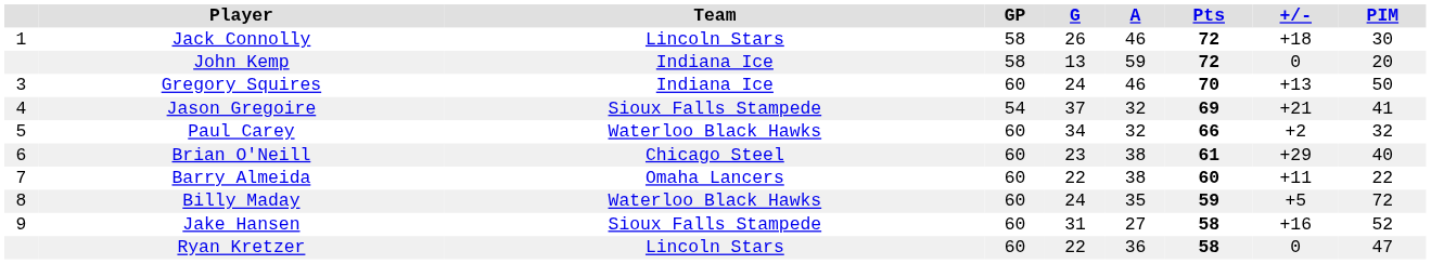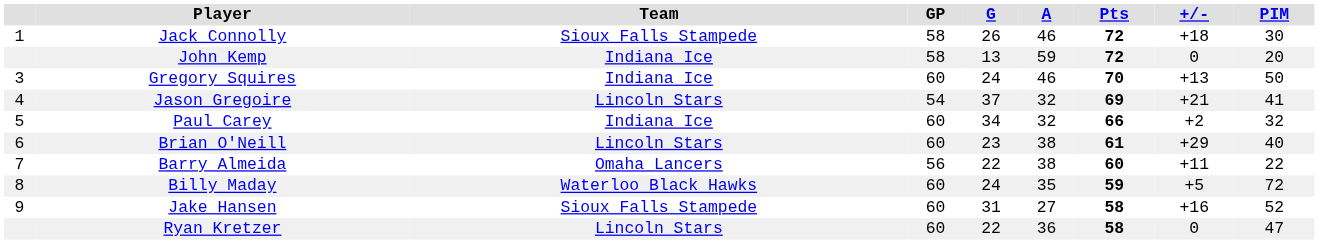Jack Connolly | Team: Lincoln Stars -> Sioux Falls Stampede
Jason Gregoire | Team: Sioux Falls Stampede -> Lincoln Stars
Paul Carey | Team: Waterloo Black Hawks -> Indiana Ice
Brian O'Neill | Team: Chicago Steel -> Lincoln Stars
Barry Almeida | GP: 60 -> 56
